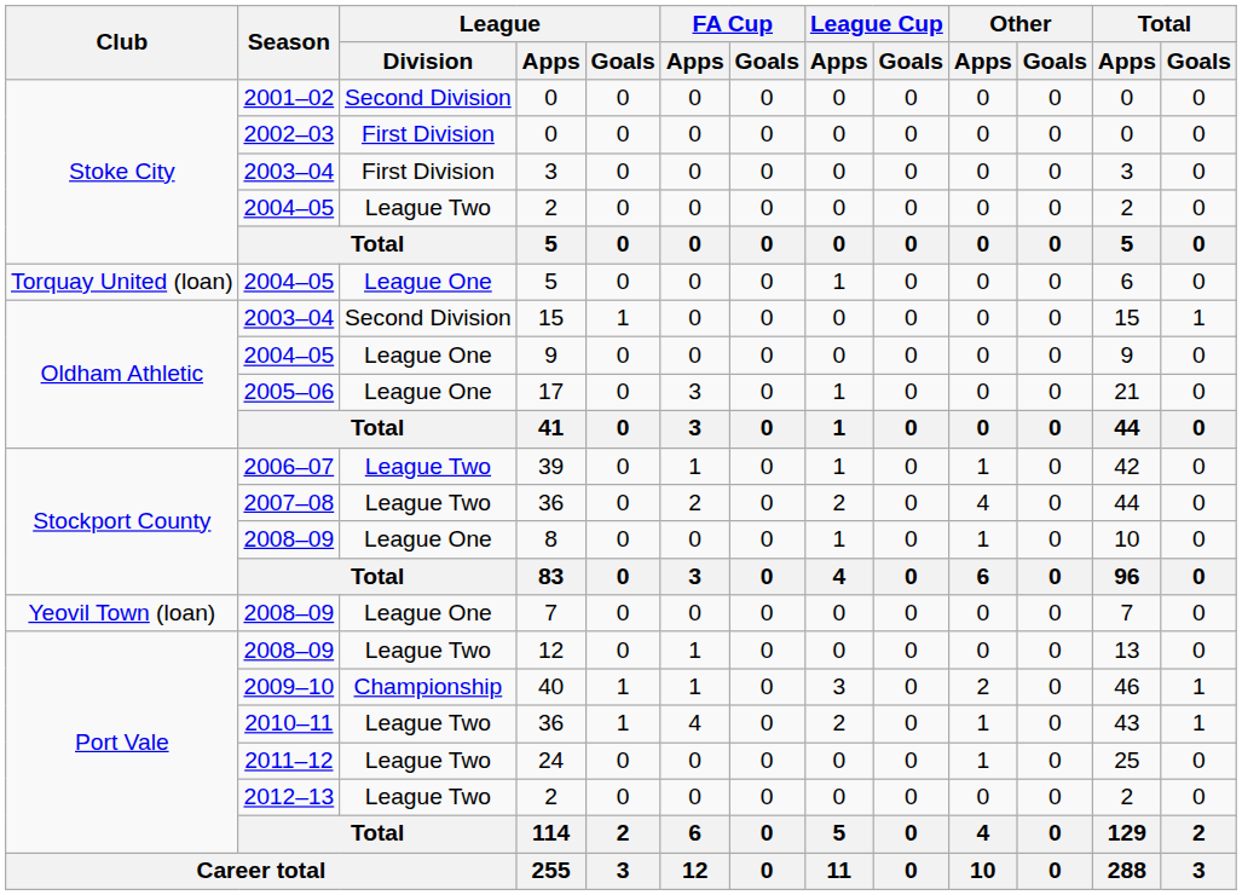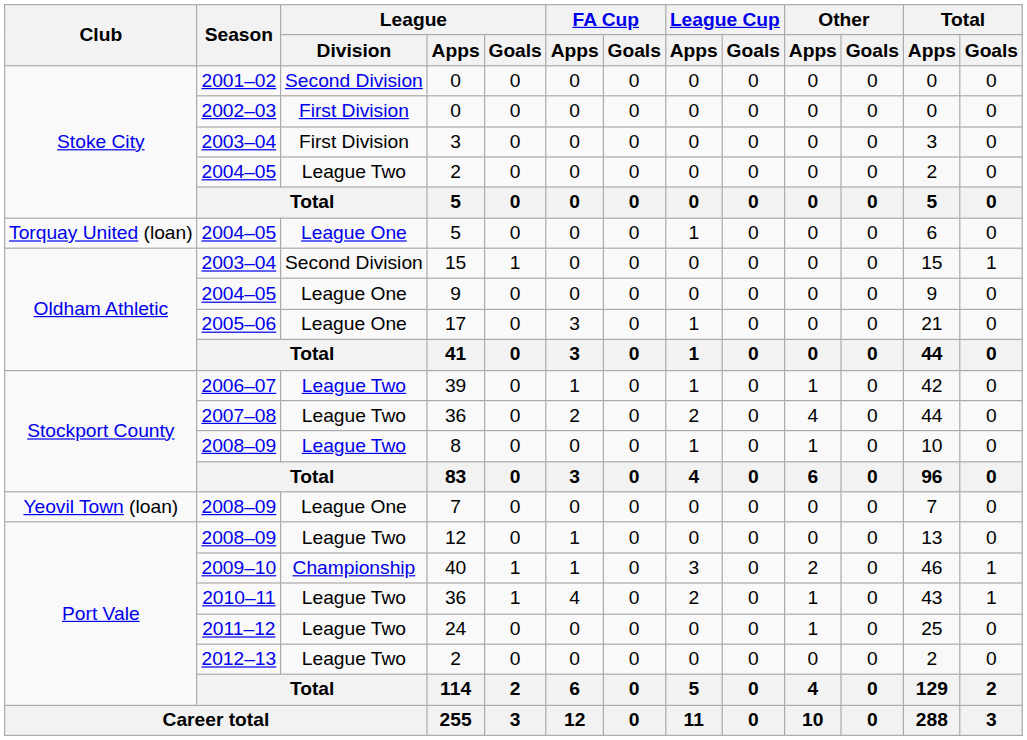8 | League / Division: League One -> League Two
